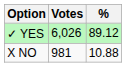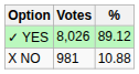✓ YES | Votes: 6,026 -> 8,026
